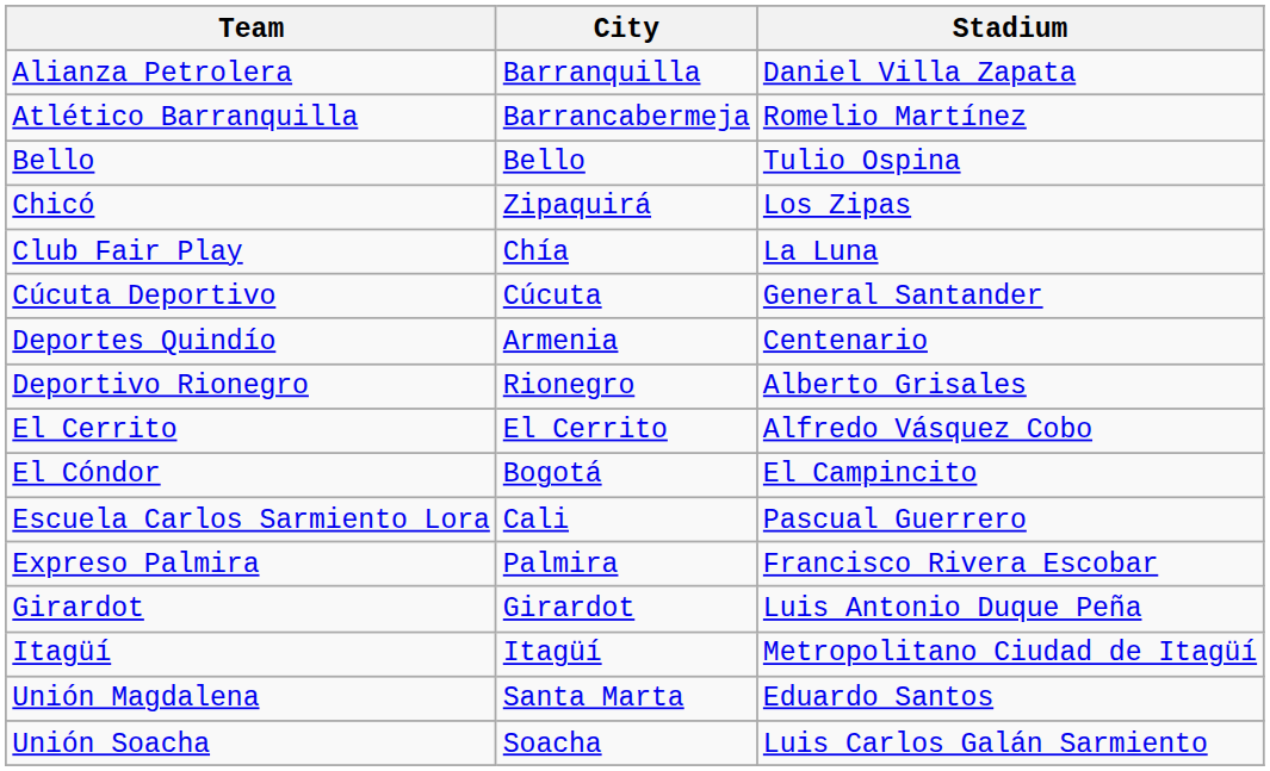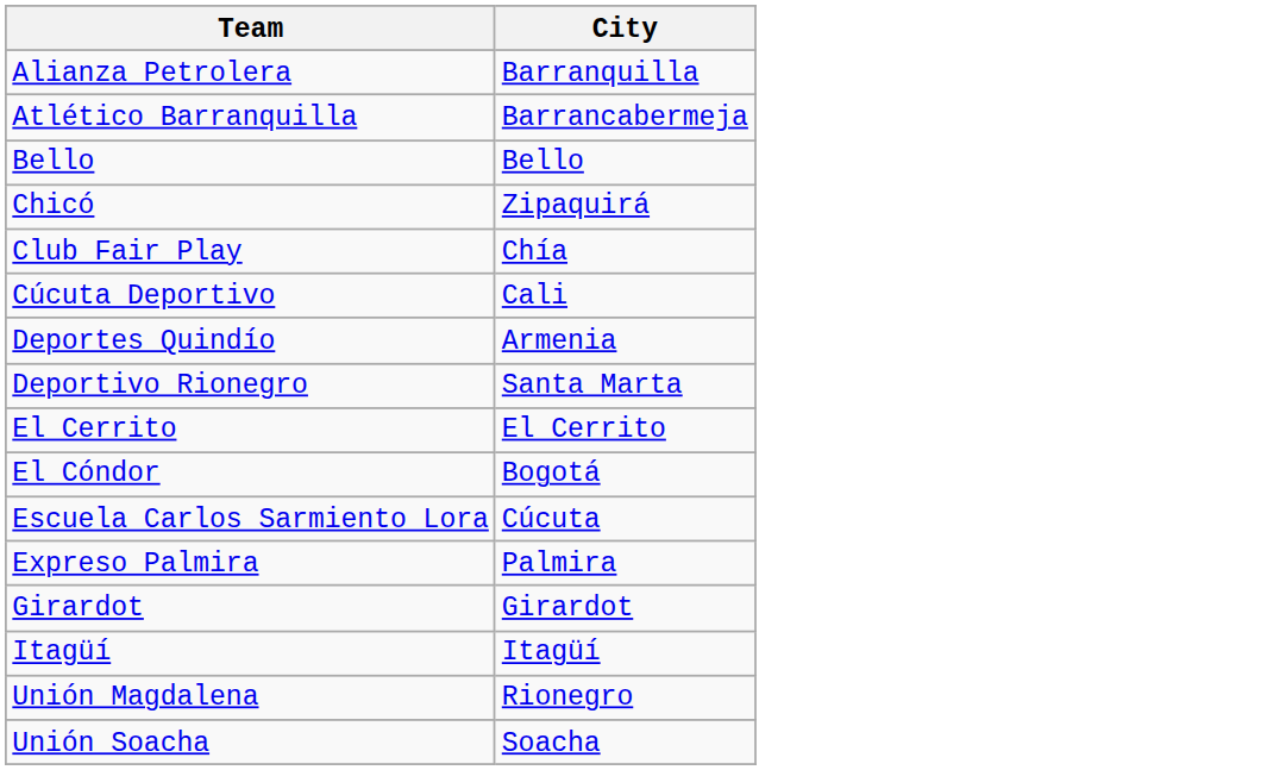- column: Stadium | Daniel Villa Zapata | Romelio Martínez | Tulio Ospina | Los Zipas | La Luna | General Santander | Centenario | Alberto Grisales | Alfredo Vásquez Cobo | El Campincito | Pascual Guerrero | Francisco Rivera Escobar | Luis Antonio Duque Peña | Metropolitano Ciudad de Itagüí | Eduardo Santos | Luis Carlos Galán Sarmiento
Cúcuta Deportivo | City: Cúcuta -> Cali
Deportivo Rionegro | City: Rionegro -> Santa Marta
Escuela Carlos Sarmiento Lora | City: Cali -> Cúcuta
Unión Magdalena | City: Santa Marta -> Rionegro
